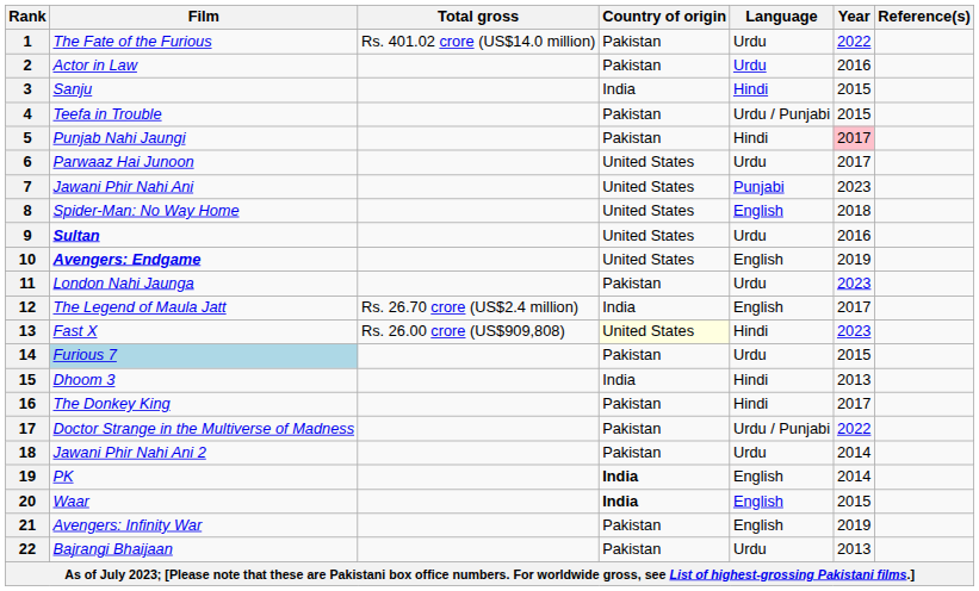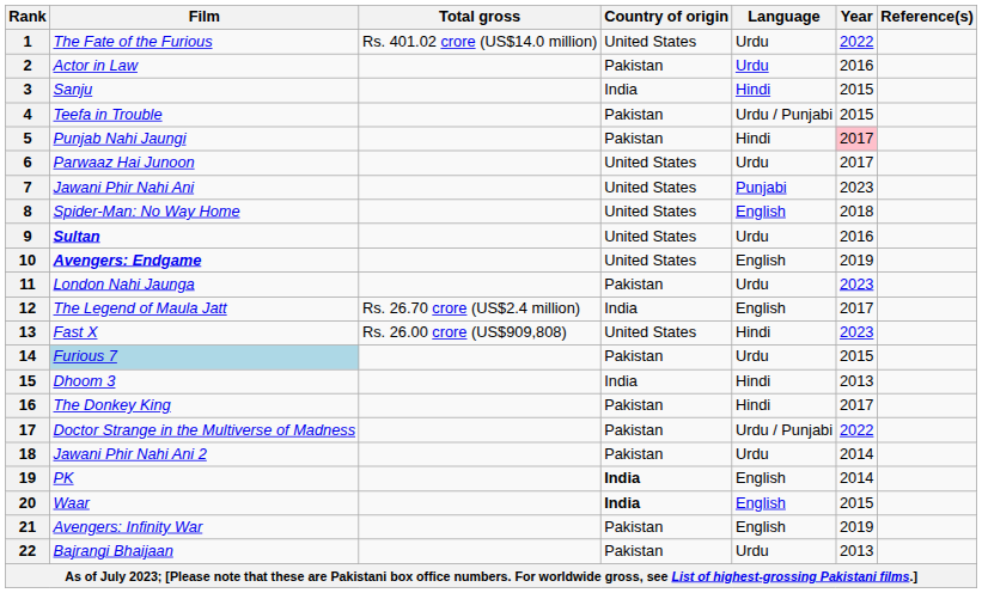1 | Country of origin: Pakistan -> United States
13 | Country of origin: lightyellow background -> no background
